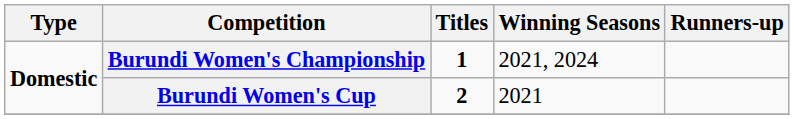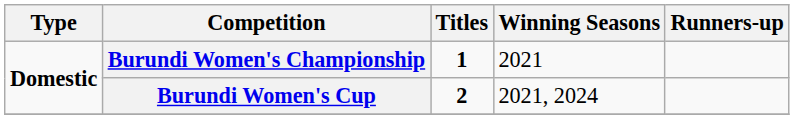Burundi Women's Championship | Winning Seasons: 2021, 2024 -> 2021
Burundi Women's Cup | Winning Seasons: 2021 -> 2021, 2024
